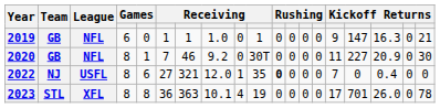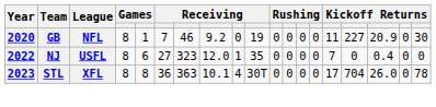- row: 2019 | GB | NFL | 6 | 0 | 1 | 1 | 1.0 | 0 | 1 | 0 | 0 | 0 | 0 | 9 | 147 | 16.3 | 0 | 21
2020 | column 10: 30T -> 19
2022 | column 7: 321 -> 323
2022 | column 11: bold -> normal
2023 | column 10: 19 -> 30T
2023 | column 16: 701 -> 704
